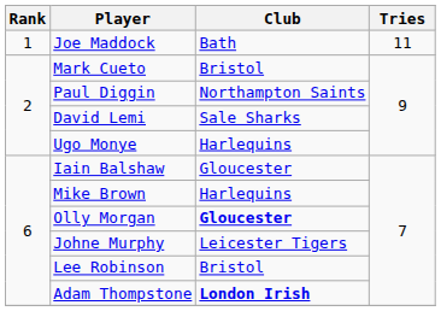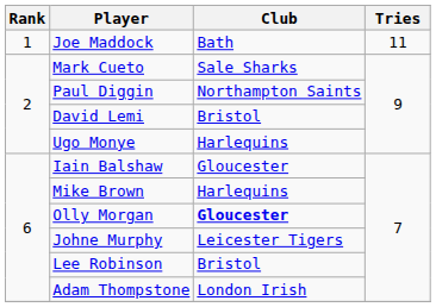Mark Cueto | Club: Bristol -> Sale Sharks
David Lemi | Club: Sale Sharks -> Bristol
Adam Thompstone | Club: bold -> normal
